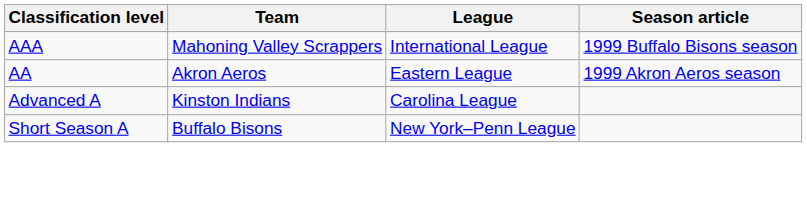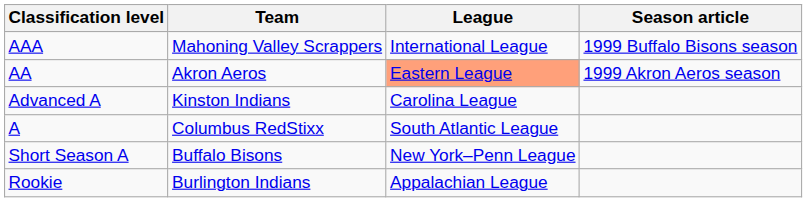AA | League: no background -> lightsalmon background
+ row: A | Columbus RedStixx | South Atlantic League
+ row: Rookie | Burlington Indians | Appalachian League
